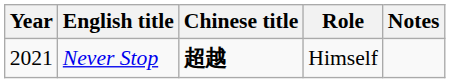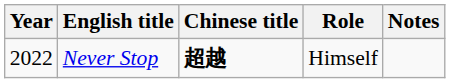Never Stop | Year: 2021 -> 2022
